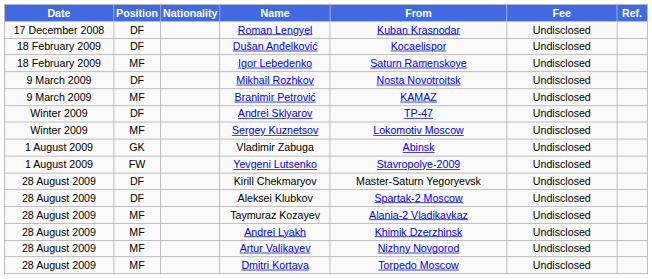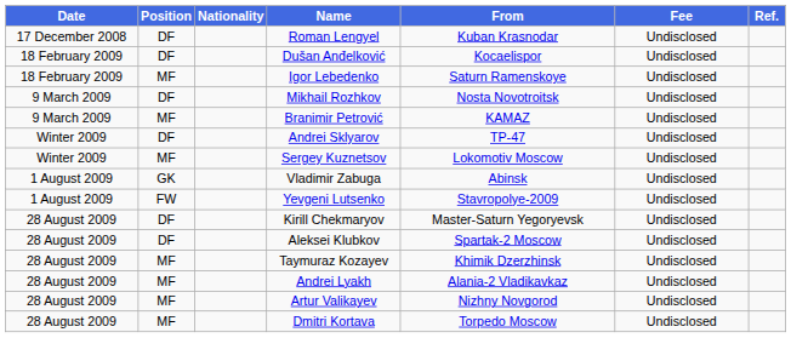Taymuraz Kozayev | From: Alania-2 Vladikavkaz -> Khimik Dzerzhinsk
Andrei Lyakh | From: Khimik Dzerzhinsk -> Alania-2 Vladikavkaz
